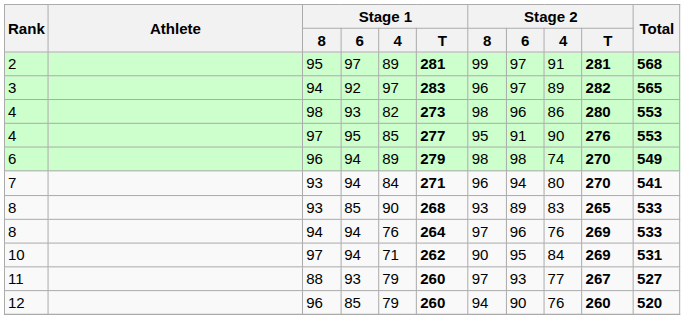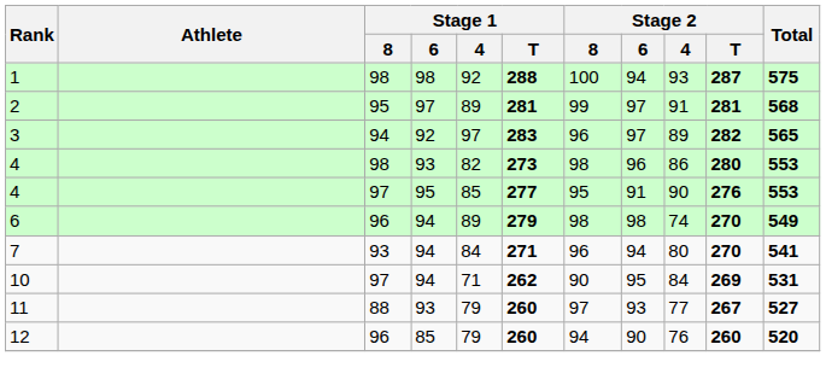+ row: 1 | 98 | 98 | 92 | 288 | 100 | 94 | 93 | 287 | 575
- row: 8 | 93 | 85 | 90 | 268 | 93 | 89 | 83 | 265 | 533
- row: 8 | 94 | 94 | 76 | 264 | 97 | 96 | 76 | 269 | 533
